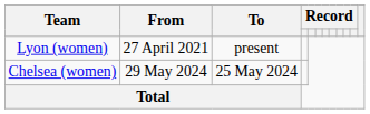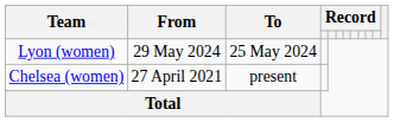Lyon (women) | From: 27 April 2021 -> 29 May 2024
Lyon (women) | To: present -> 25 May 2024
Chelsea (women) | From: 29 May 2024 -> 27 April 2021
Chelsea (women) | To: 25 May 2024 -> present
